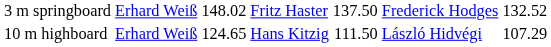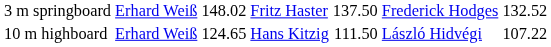10 m highboard | column 7: 107.29 -> 107.22
